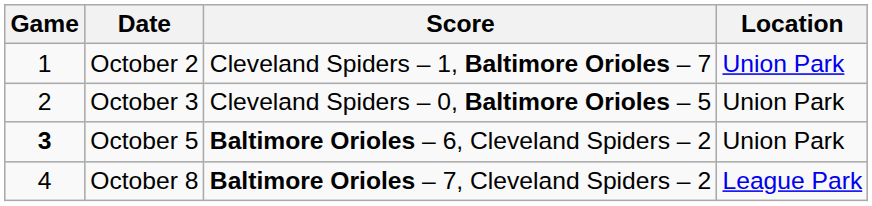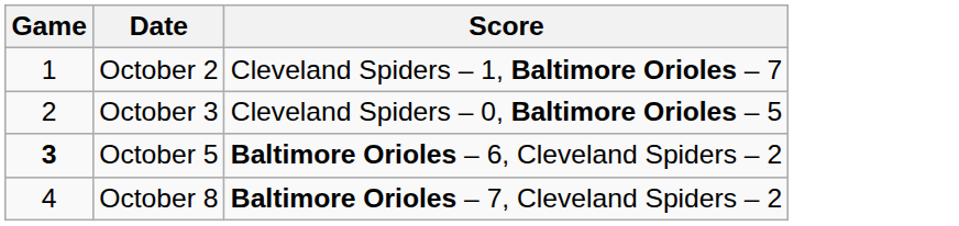- column: Location | Union Park | Union Park | Union Park | League Park
